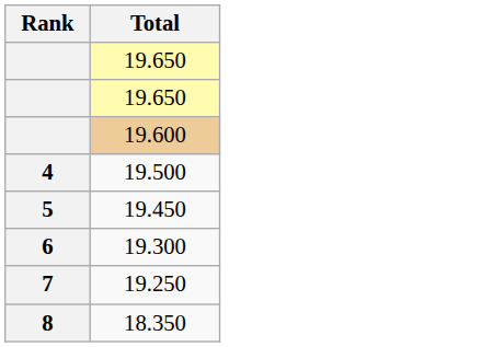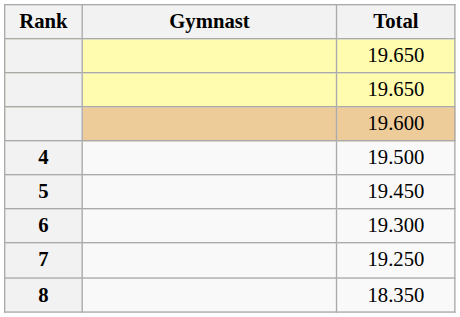+ column: Gymnast
